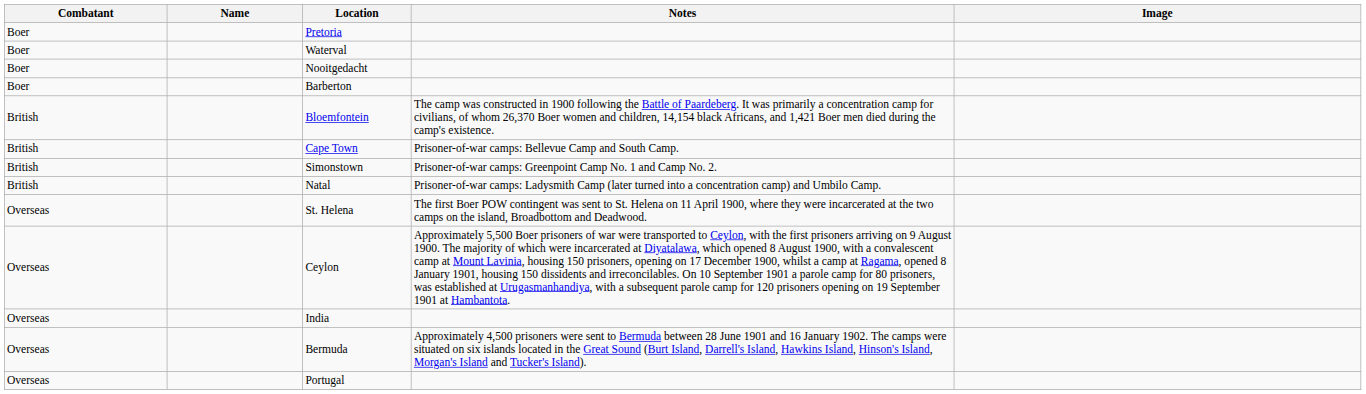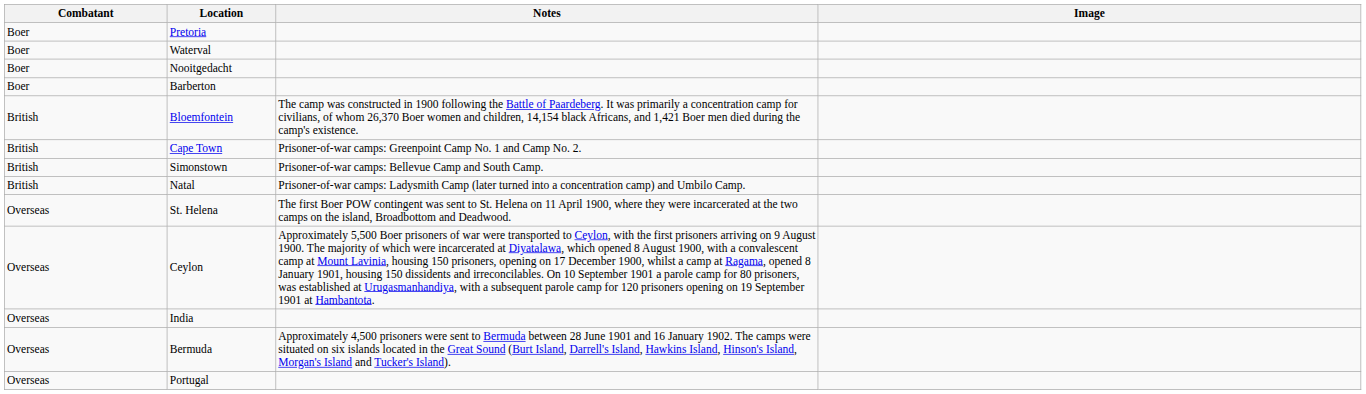- column: Name
Cape Town | Notes: Prisoner-of-war camps: Bellevue Camp and South Camp. -> Prisoner-of-war camps: Greenpoint Camp No. 1 and Camp No. 2.
Simonstown | Notes: Prisoner-of-war camps: Greenpoint Camp No. 1 and Camp No. 2. -> Prisoner-of-war camps: Bellevue Camp and South Camp.
